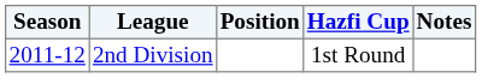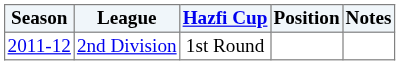columns swapped: Position <-> Hazfi Cup
